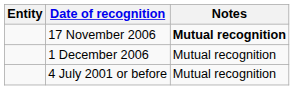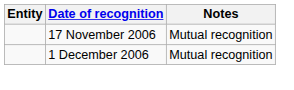17 November 2006 | Notes: bold -> normal
- row: 4 July 2001 or before | Mutual recognition
